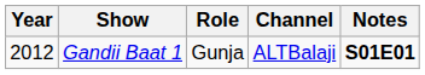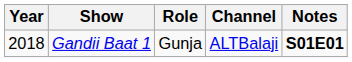Gandii Baat 1 | Year: 2012 -> 2018
